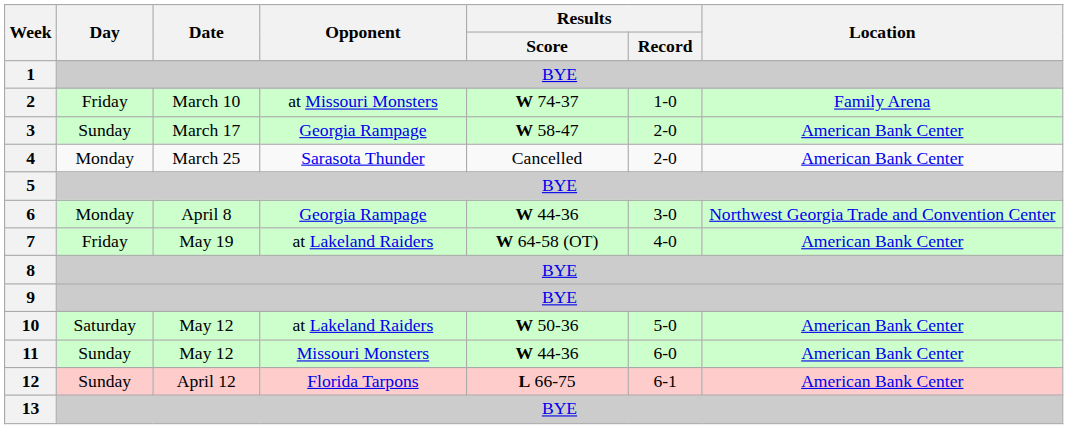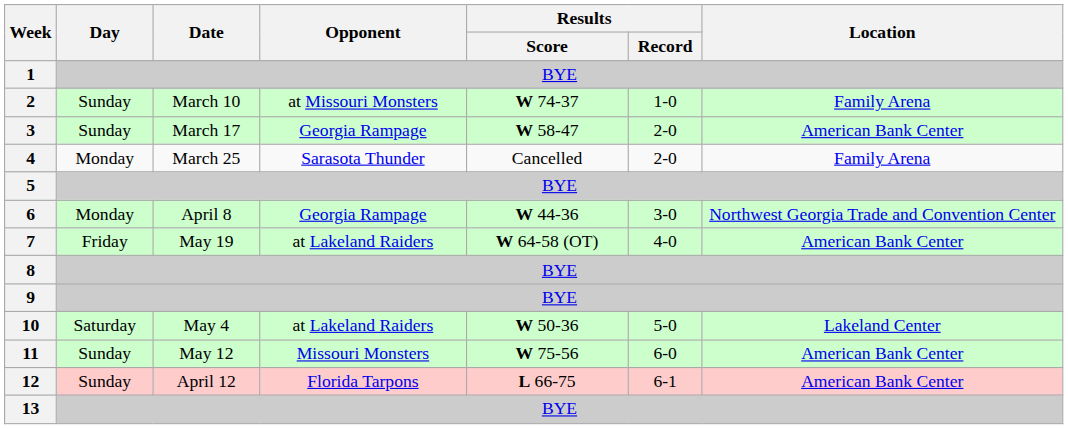2 | Day: Friday -> Sunday
4 | Location: American Bank Center -> Family Arena
10 | Date: May 12 -> May 4
10 | Location: American Bank Center -> Lakeland Center
11 | Results / Score: W 44-36 -> W 75-56
